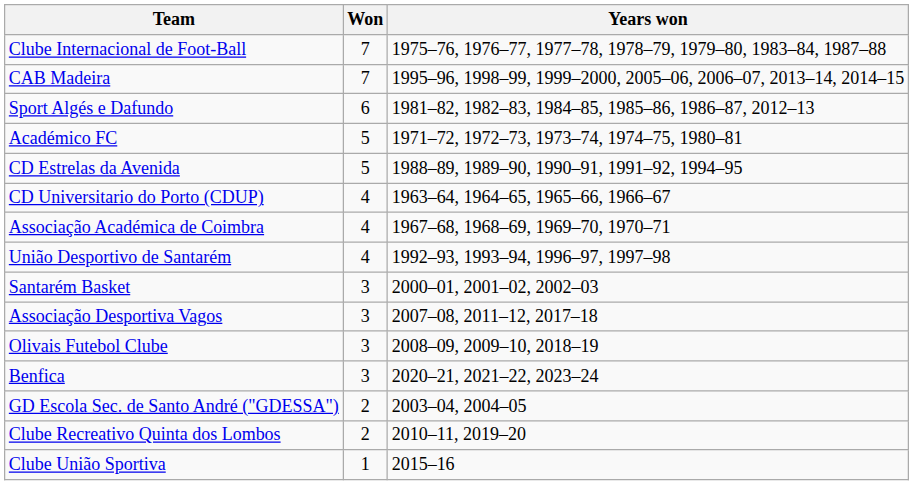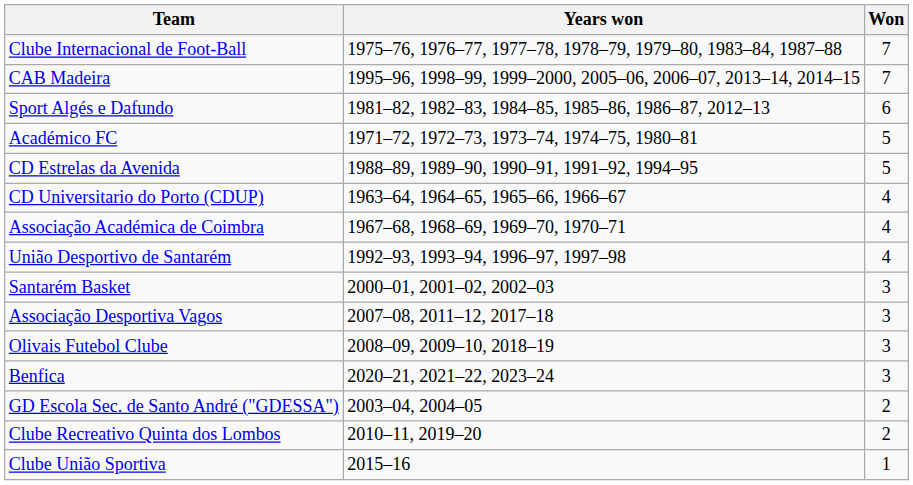columns swapped: Won <-> Years won
